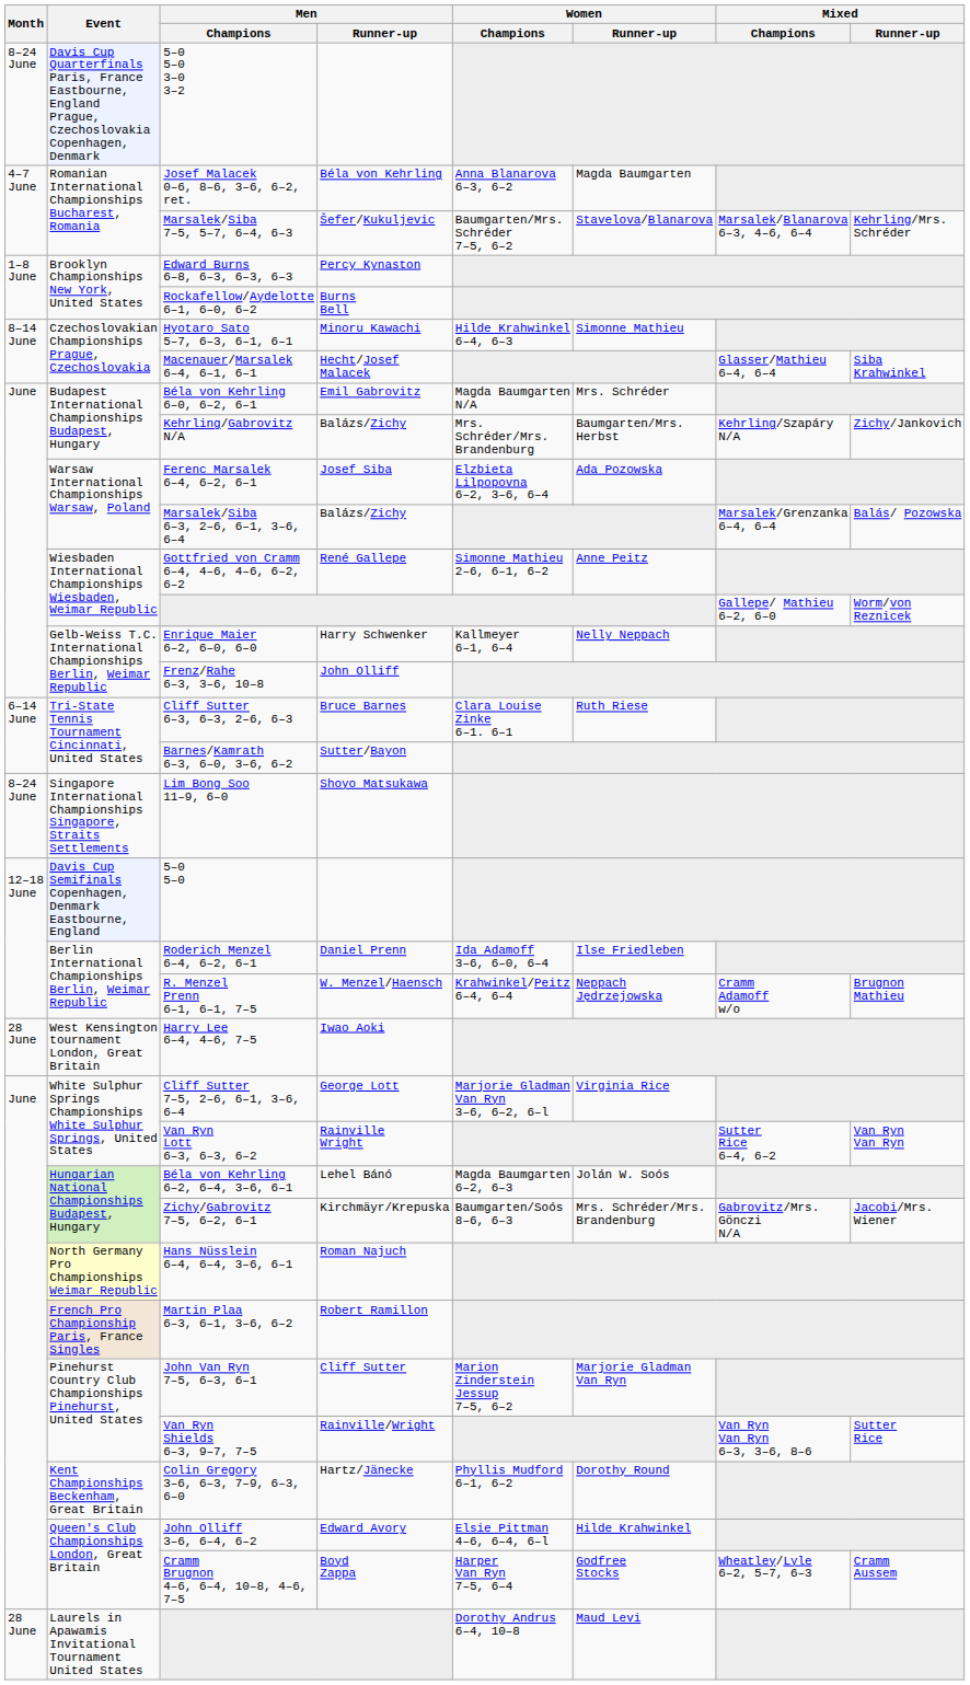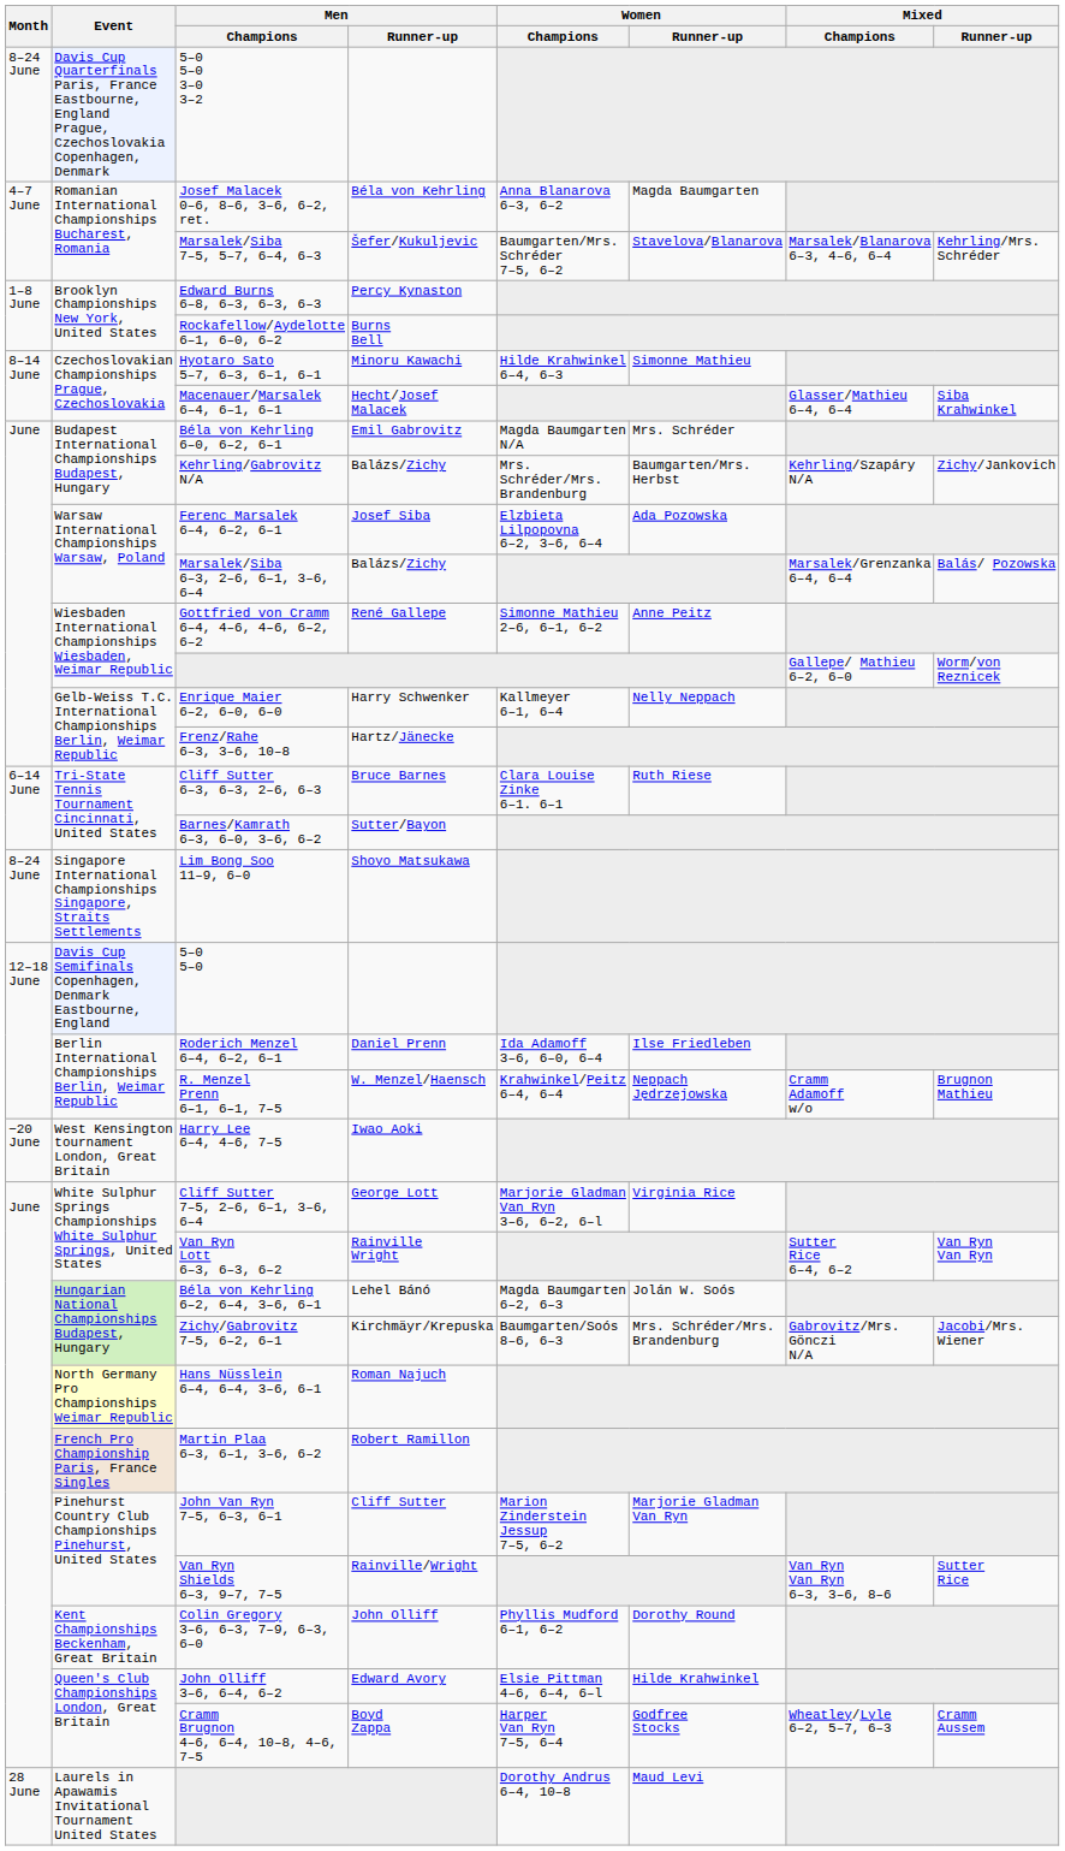Frenz/Rahe 6–3, 3–6, 10–8 | Men / Runner-up: John Olliff -> Hartz/Jänecke
Harry Lee 6–4, 4–6, 7–5 | Month: 28 June -> −20 June
Colin Gregory 3–6, 6–3, 7–9, 6–3, 6–0 | Men / Runner-up: Hartz/Jänecke -> John Olliff
